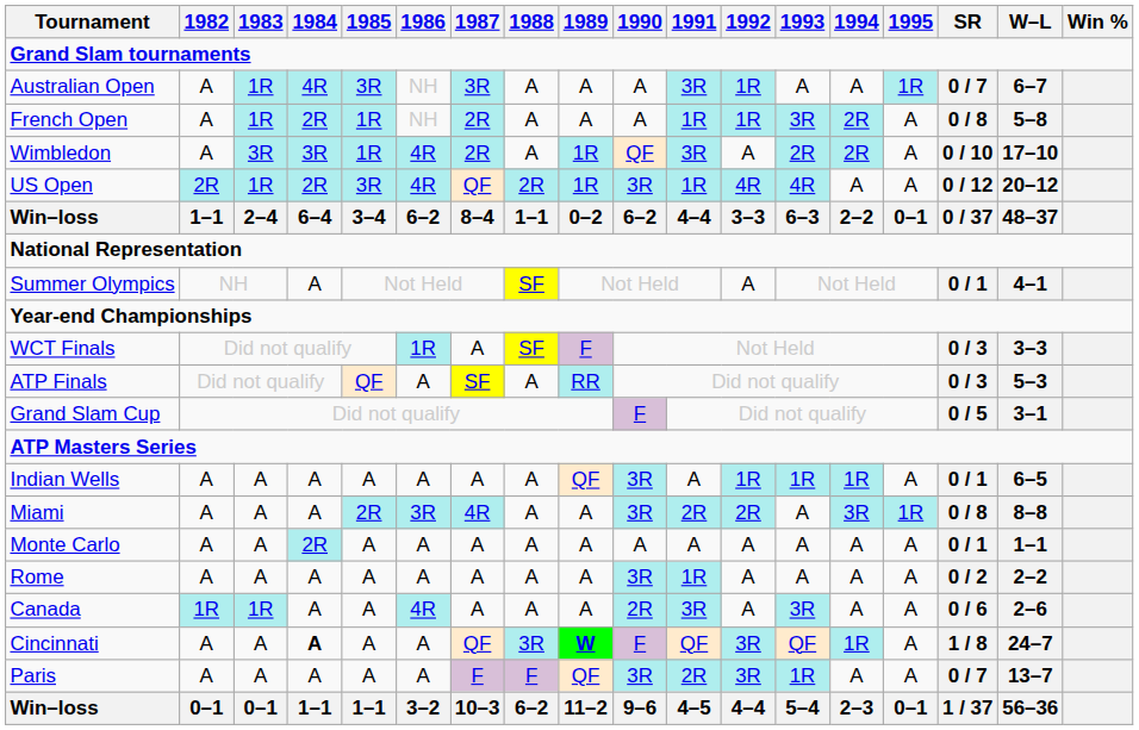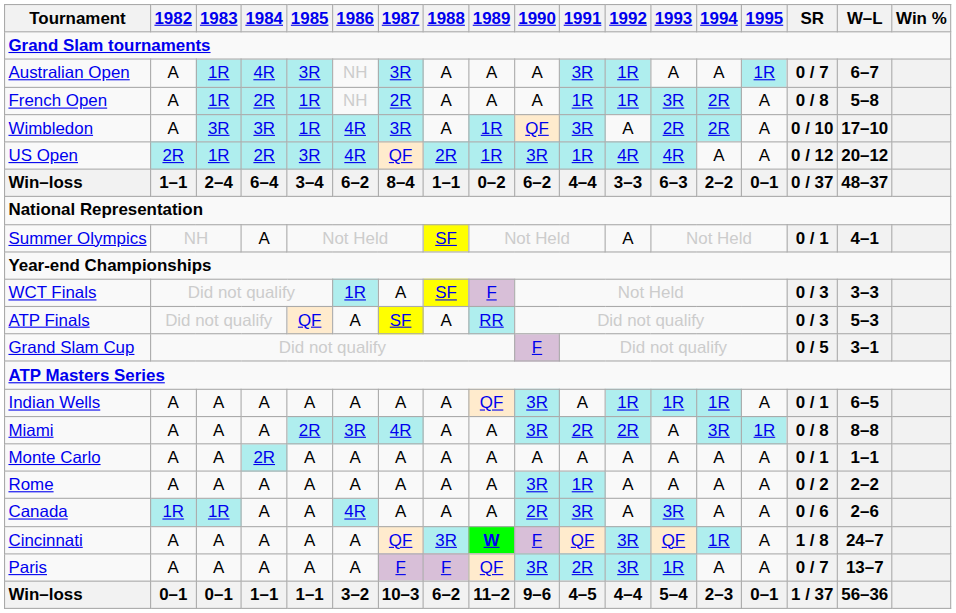Wimbledon | 1987: 2R -> 3R
Cincinnati | 1984: bold -> normal
